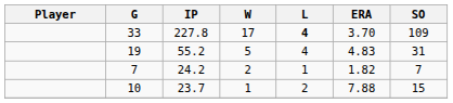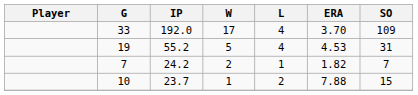33 | IP: 227.8 -> 192.0
33 | L: bold -> normal
19 | ERA: 4.83 -> 4.53
